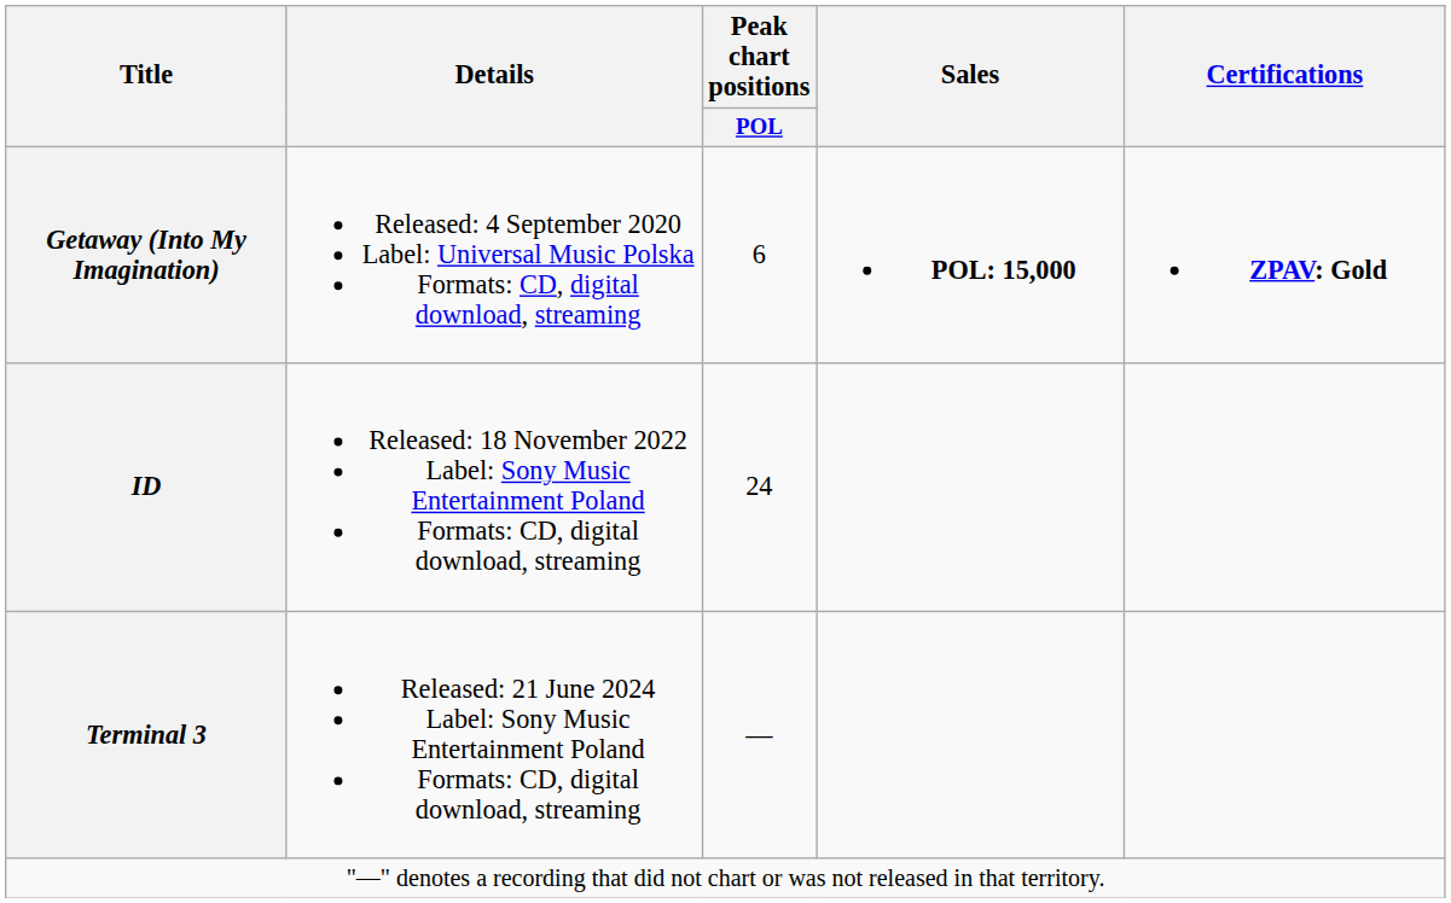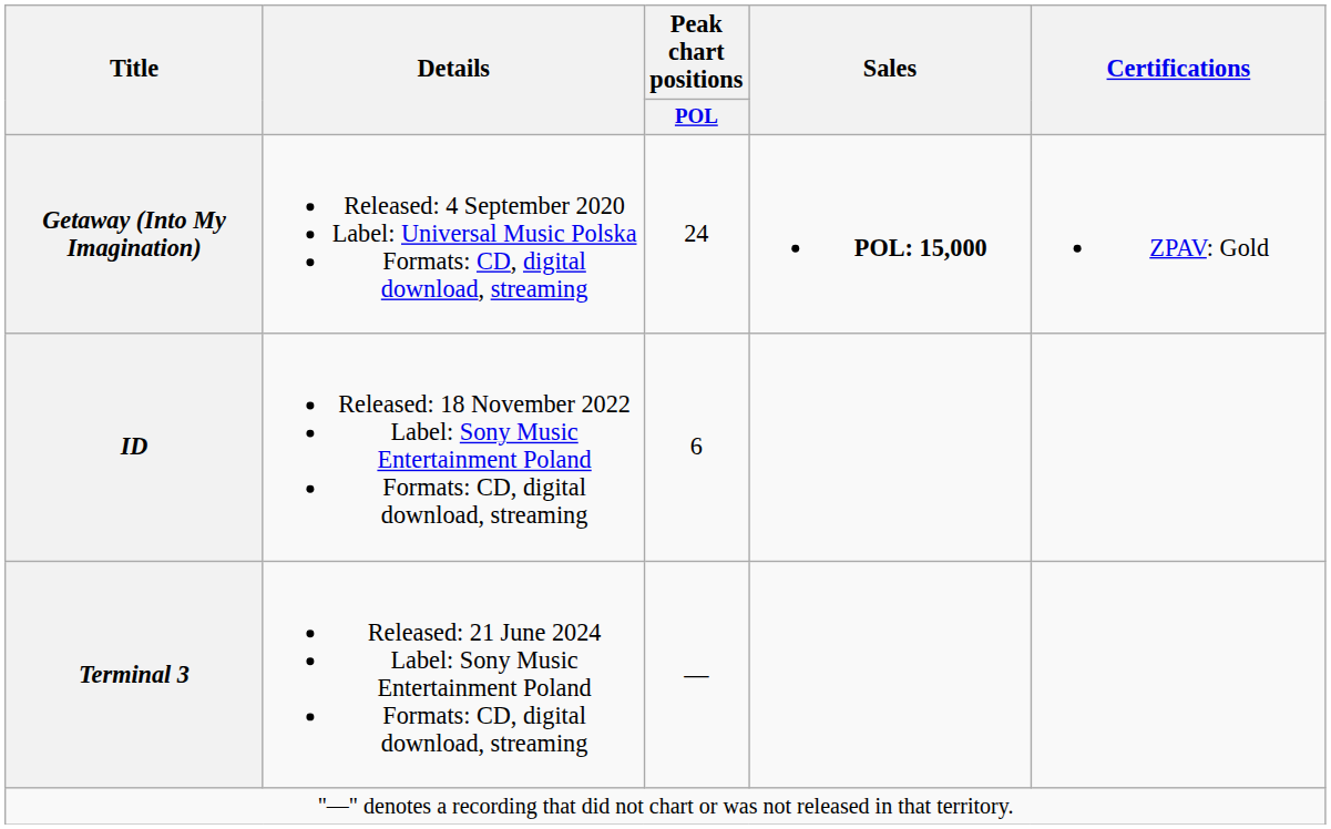Getaway (Into My Imagination) | Peak chart positions / POL: 6 -> 24
Getaway (Into My Imagination) | Certifications: bold -> normal
ID | Peak chart positions / POL: 24 -> 6
